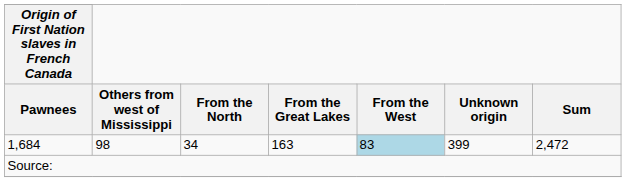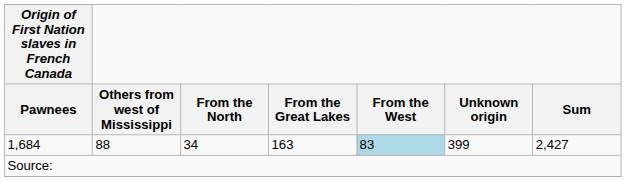1,684 | Others from west of Mississippi: 98 -> 88
1,684 | Sum: 2,472 -> 2,427
